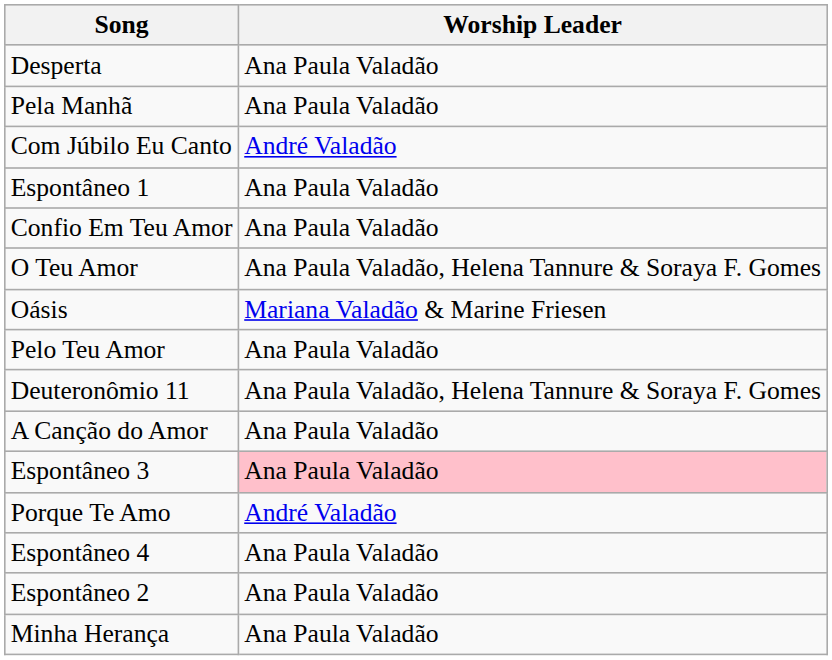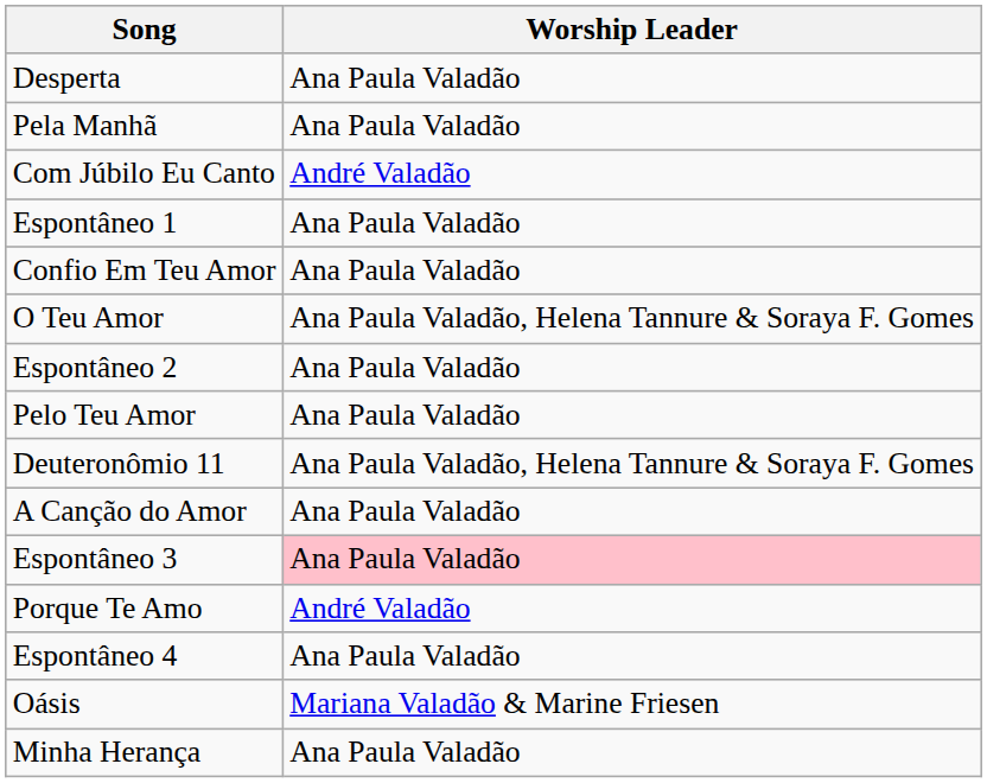rows swapped: Espontâneo 2 <-> Oásis
